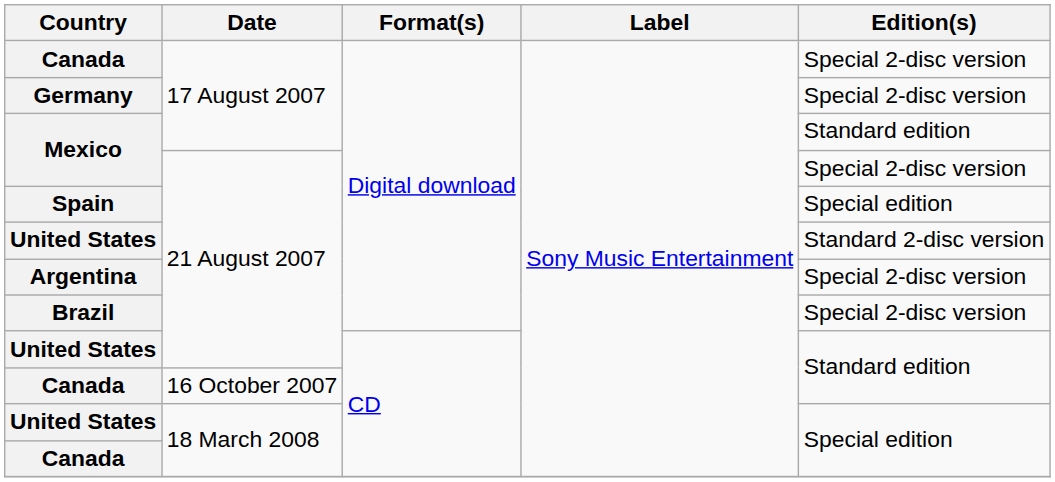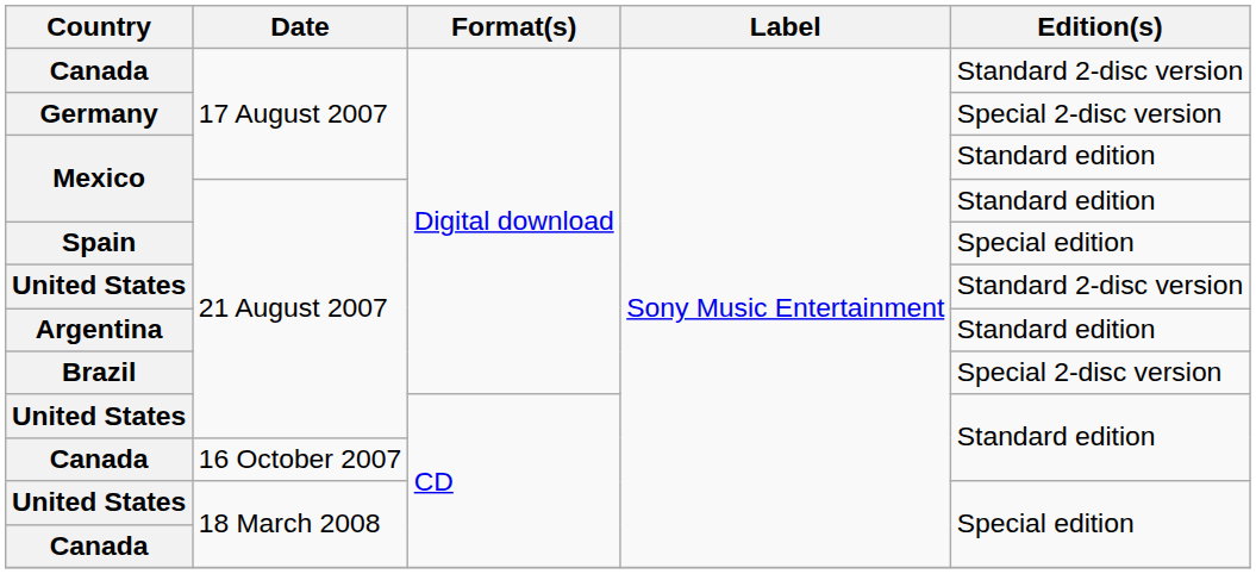Canada / 17 August 2007 | Edition(s): Special 2-disc version -> Standard 2-disc version
Mexico / 21 August 2007 | Edition(s): Special 2-disc version -> Standard edition
Argentina | Edition(s): Special 2-disc version -> Standard edition
